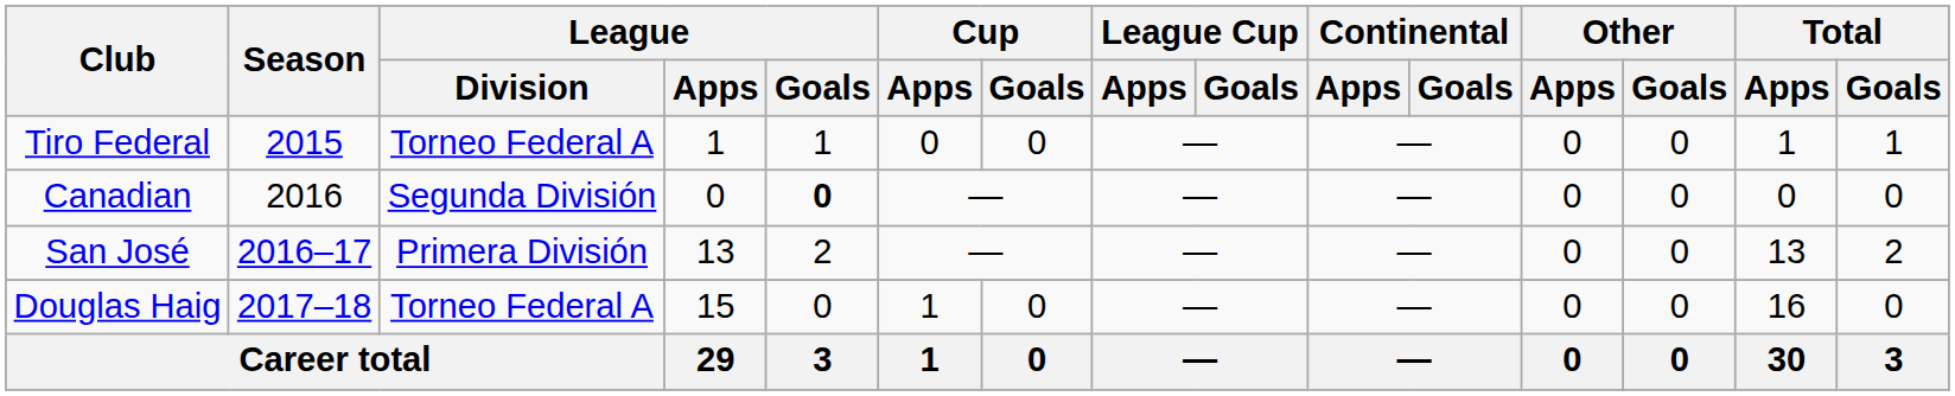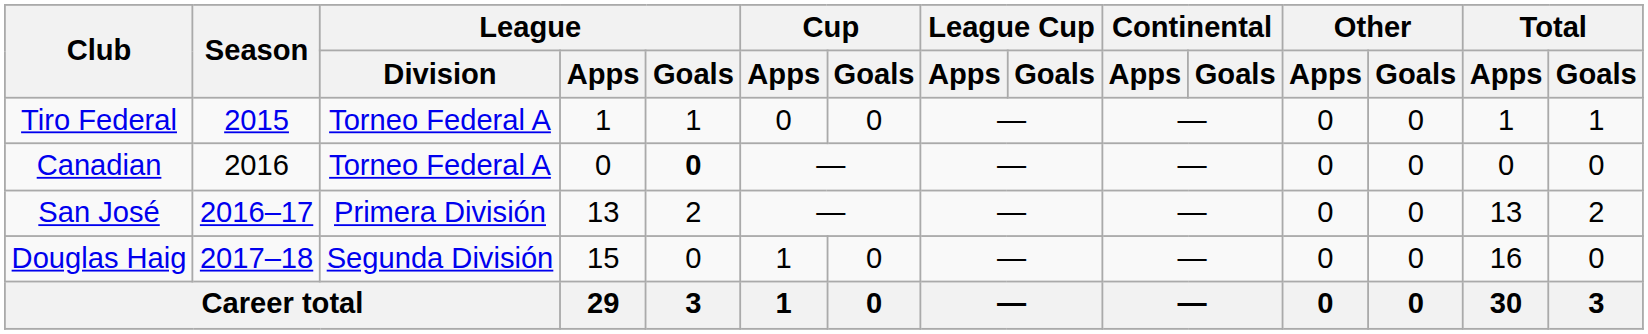Canadian | League / Division: Segunda División -> Torneo Federal A
Douglas Haig | League / Division: Torneo Federal A -> Segunda División
